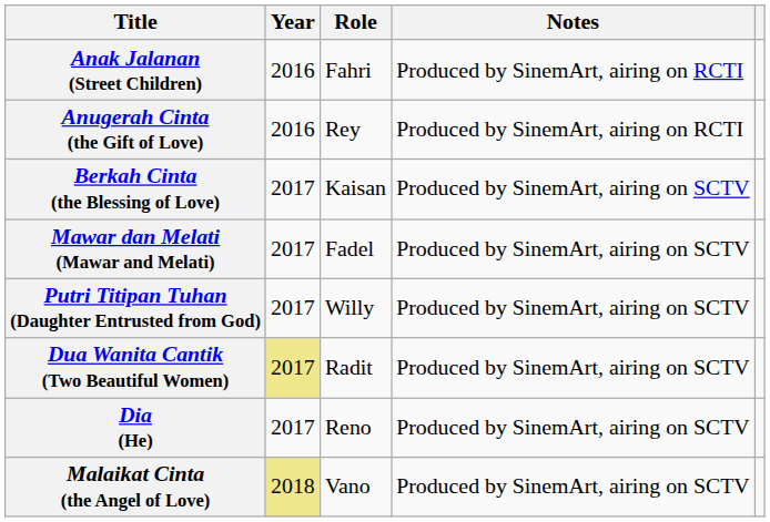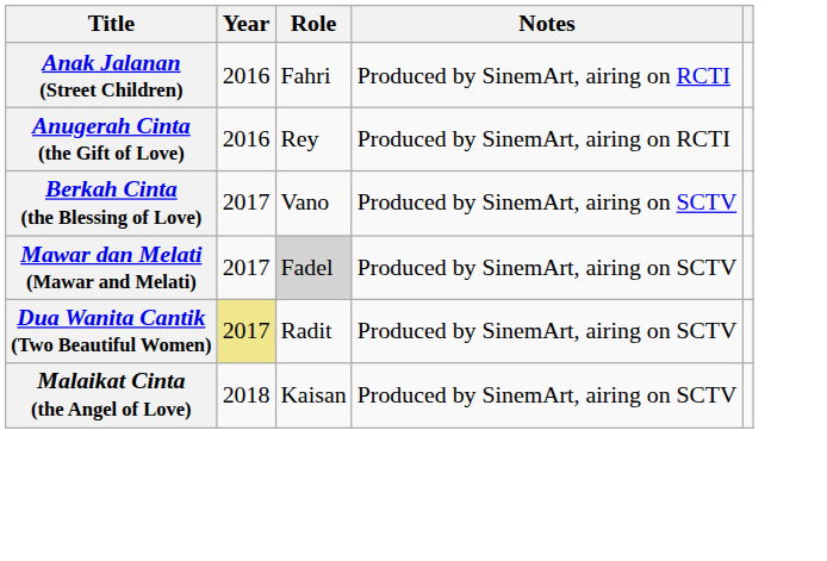Berkah Cinta (the Blessing of Love) | Role: Kaisan -> Vano
Mawar dan Melati (Mawar and Melati) | Role: no background -> lightgrey background
- row: Putri Titipan Tuhan (Daughter Entrusted from God) | 2017 | Willy | Produced by SinemArt, airing on SCTV
- row: Dia (He) | 2017 | Reno | Produced by SinemArt, airing on SCTV
Malaikat Cinta (the Angel of Love) | Year: khaki background -> no background
Malaikat Cinta (the Angel of Love) | Role: Vano -> Kaisan
